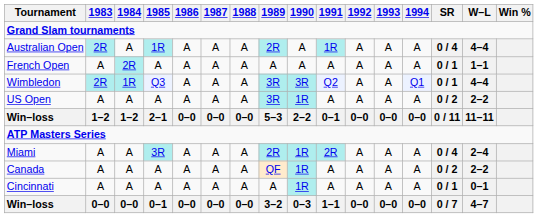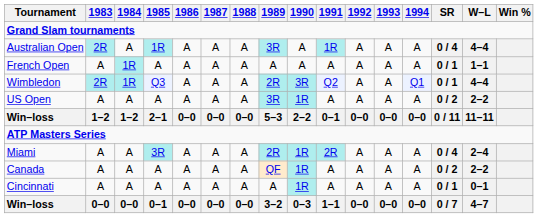Australian Open | 1989: 2R -> 3R
French Open | 1984: 2R -> 1R
Wimbledon | 1989: 3R -> 2R
